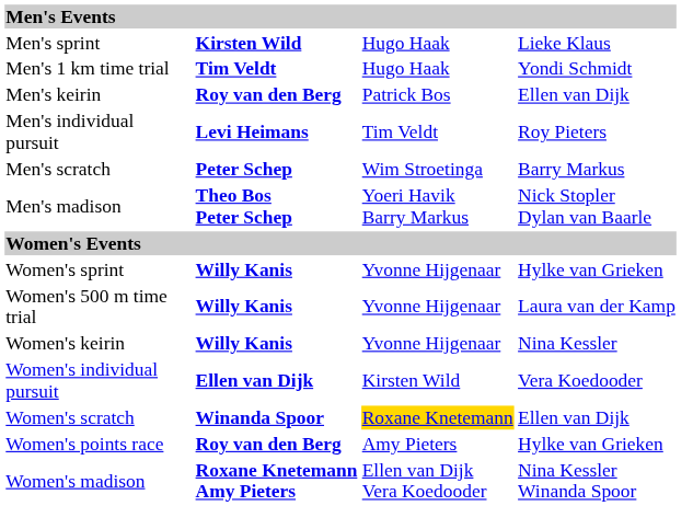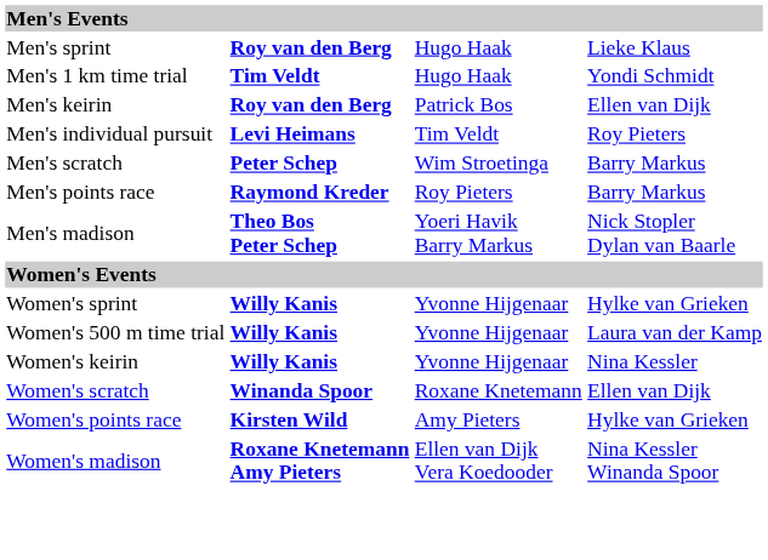Men's sprint | column 2: Kirsten Wild -> Roy van den Berg
+ row: Men's points race | Raymond Kreder | Roy Pieters | Barry Markus
- row: Women's individual pursuit | Ellen van Dijk | Kirsten Wild | Vera Koedooder
Women's scratch | column 3: gold background -> no background
Women's points race | column 2: Roy van den Berg -> Kirsten Wild
